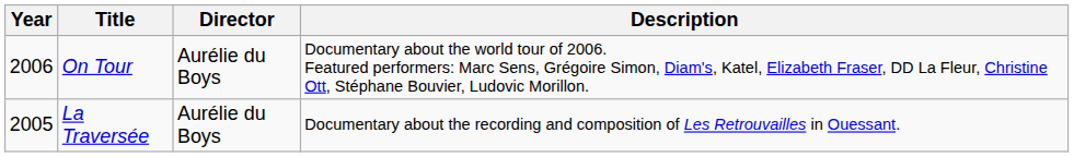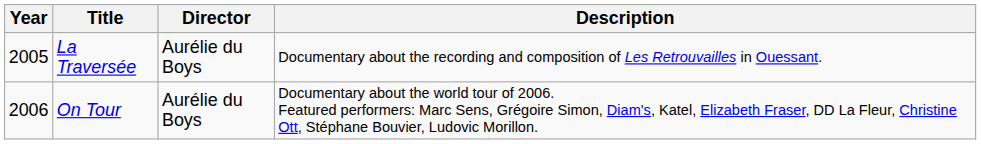rows swapped: La Traversée <-> On Tour
